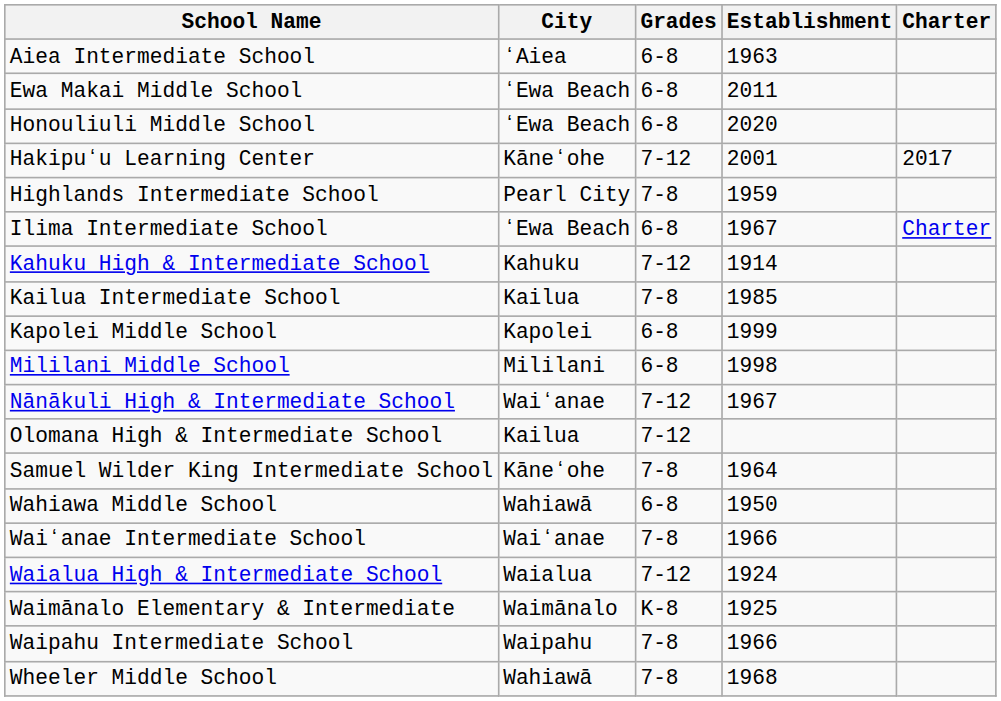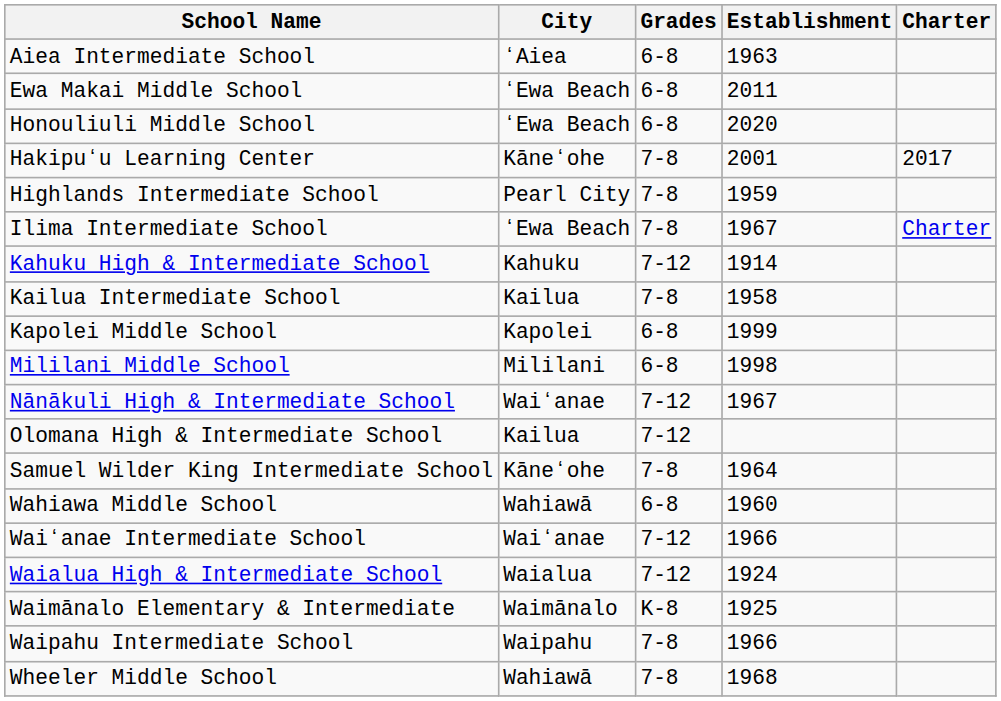Hakipuʻu Learning Center | Grades: 7-12 -> 7-8
Ilima Intermediate School | Grades: 6-8 -> 7-8
Kailua Intermediate School | Establishment: 1985 -> 1958
Wahiawa Middle School | Establishment: 1950 -> 1960
Waiʻanae Intermediate School | Grades: 7-8 -> 7-12
